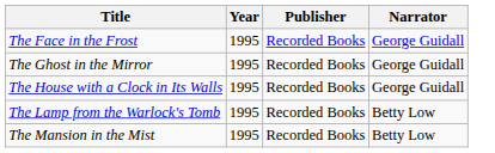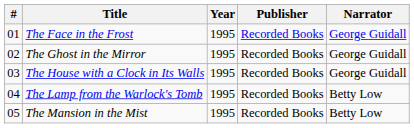+ column: # | 01 | 02 | 03 | 04 | 05
